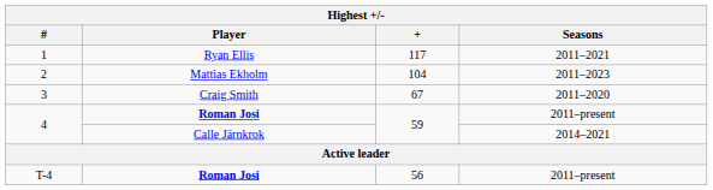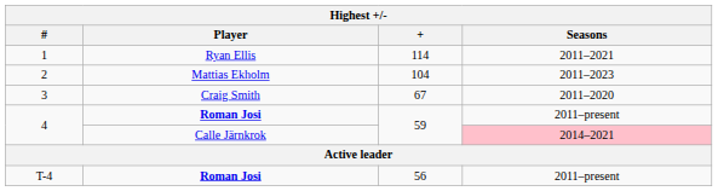1 | +: 117 -> 114
4 / Calle Järnkrok | Seasons: no background -> pink background
